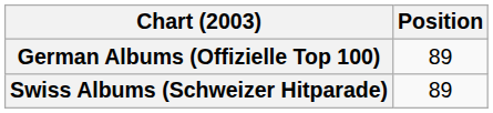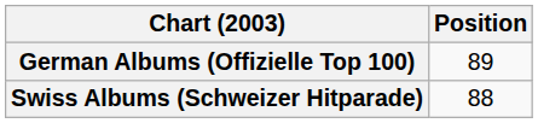Swiss Albums (Schweizer Hitparade) | Position: 89 -> 88
